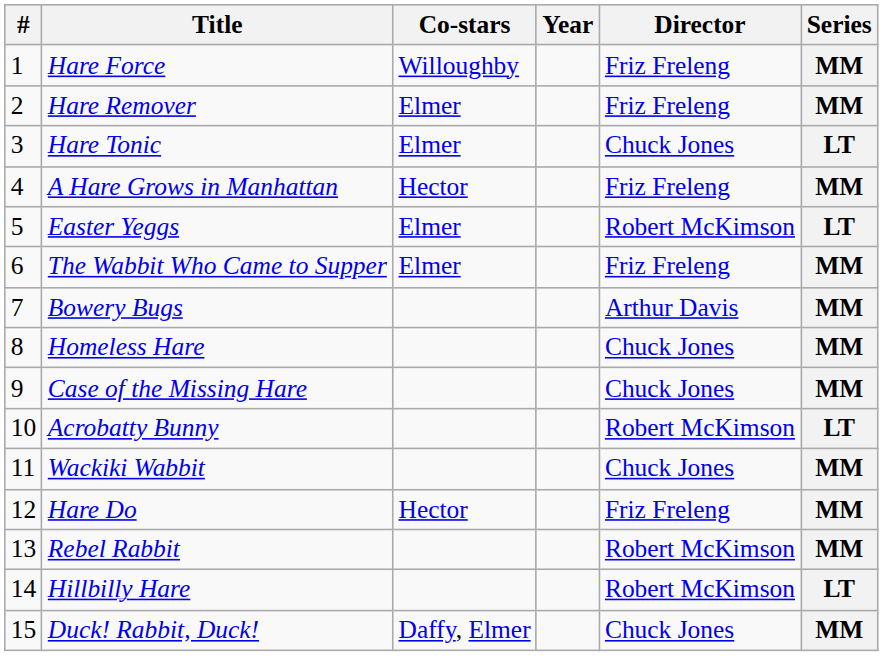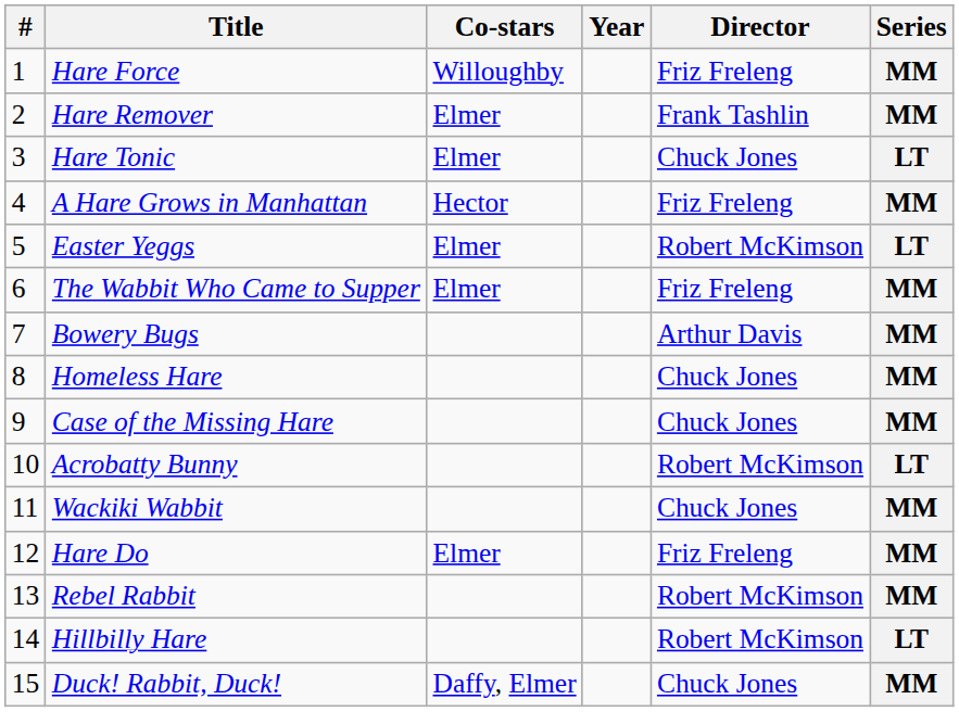Hare Remover | Director: Friz Freleng -> Frank Tashlin
Hare Do | Co-stars: Hector -> Elmer
